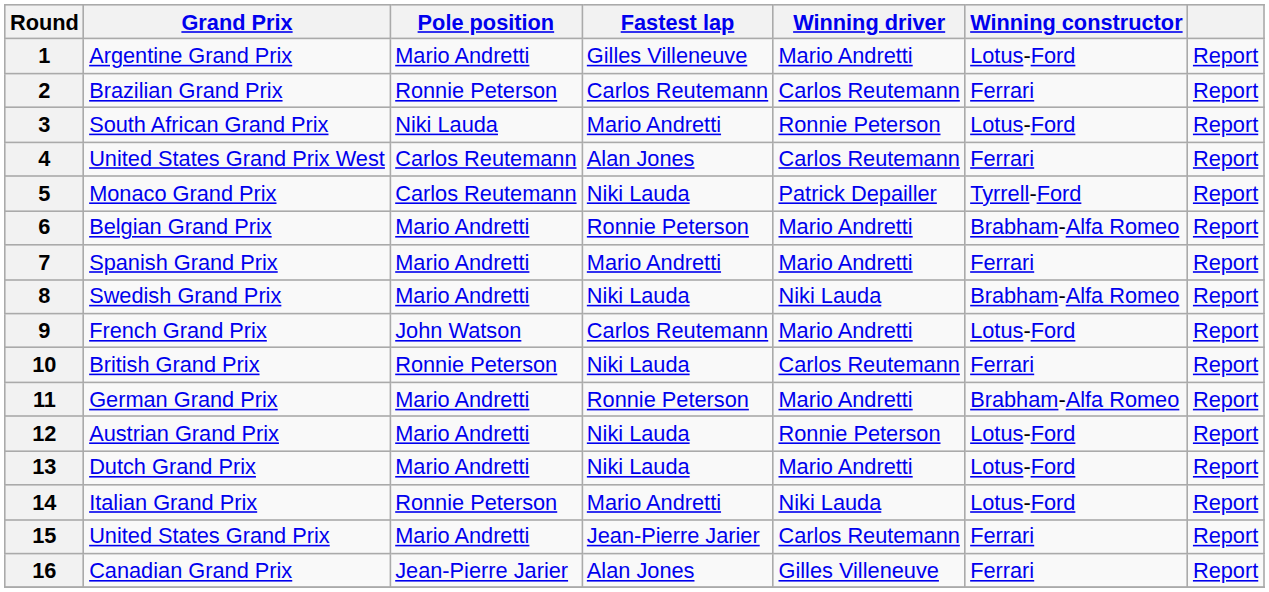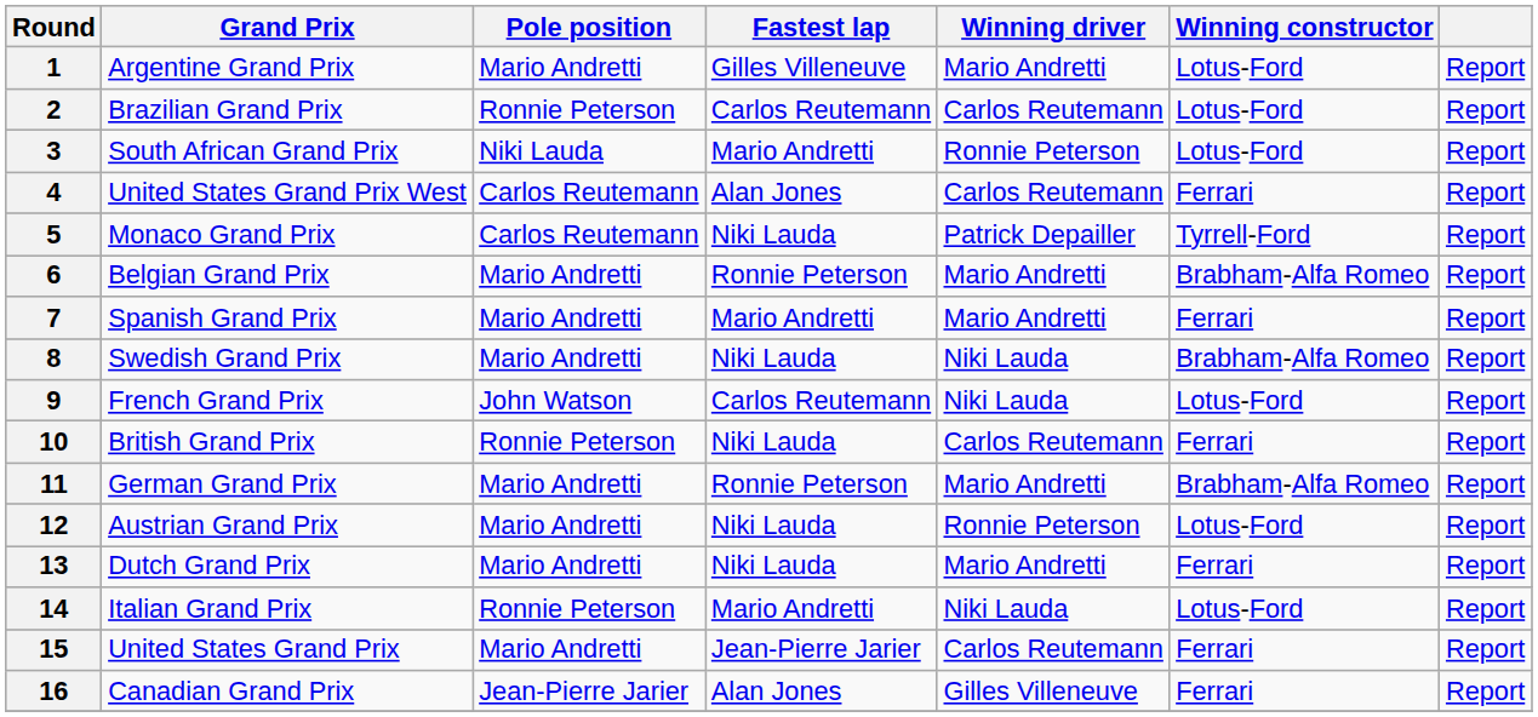2 | Winning constructor: Ferrari -> Lotus-Ford
9 | Winning driver: Mario Andretti -> Niki Lauda
13 | Winning constructor: Lotus-Ford -> Ferrari
